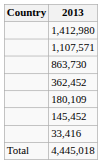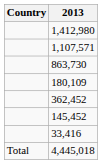rows swapped: 362,452 <-> 180,109
